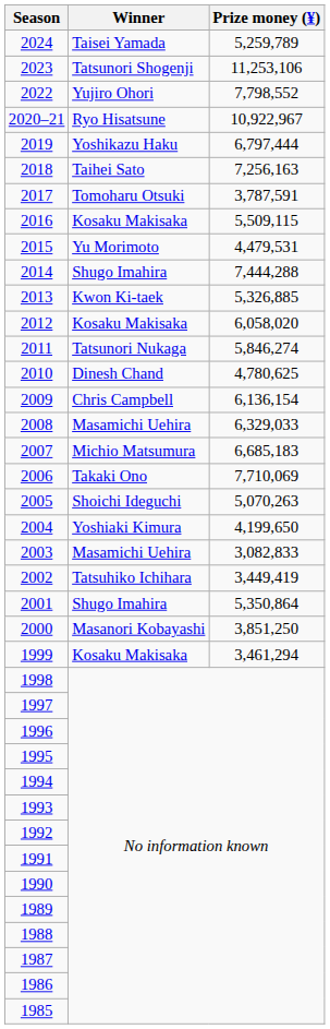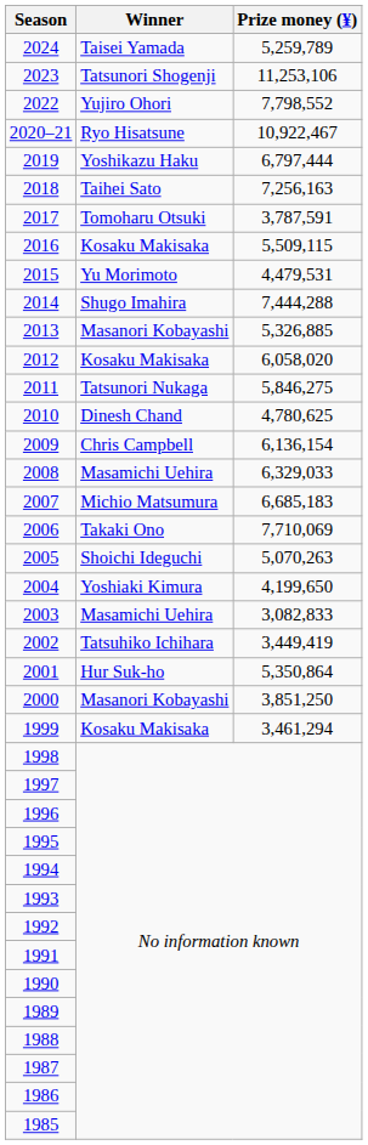2020–21 | Prize money (¥): 10,922,967 -> 10,922,467
2013 | Winner: Kwon Ki-taek -> Masanori Kobayashi
2011 | Prize money (¥): 5,846,274 -> 5,846,275
2001 | Winner: Shugo Imahira -> Hur Suk-ho
